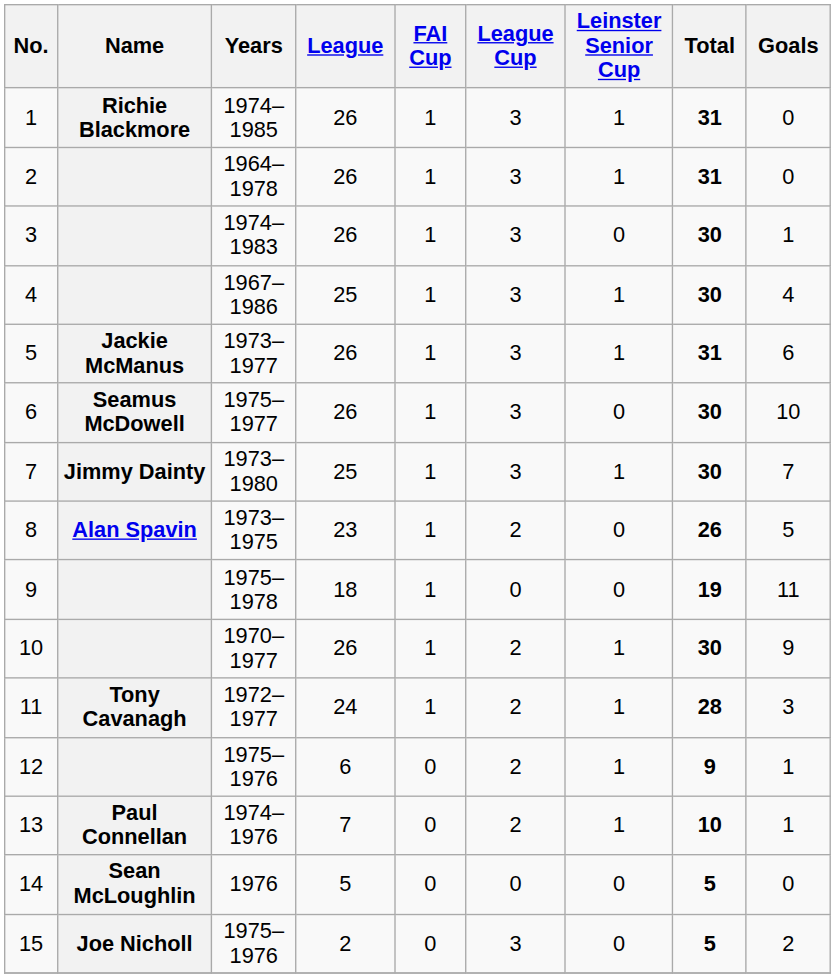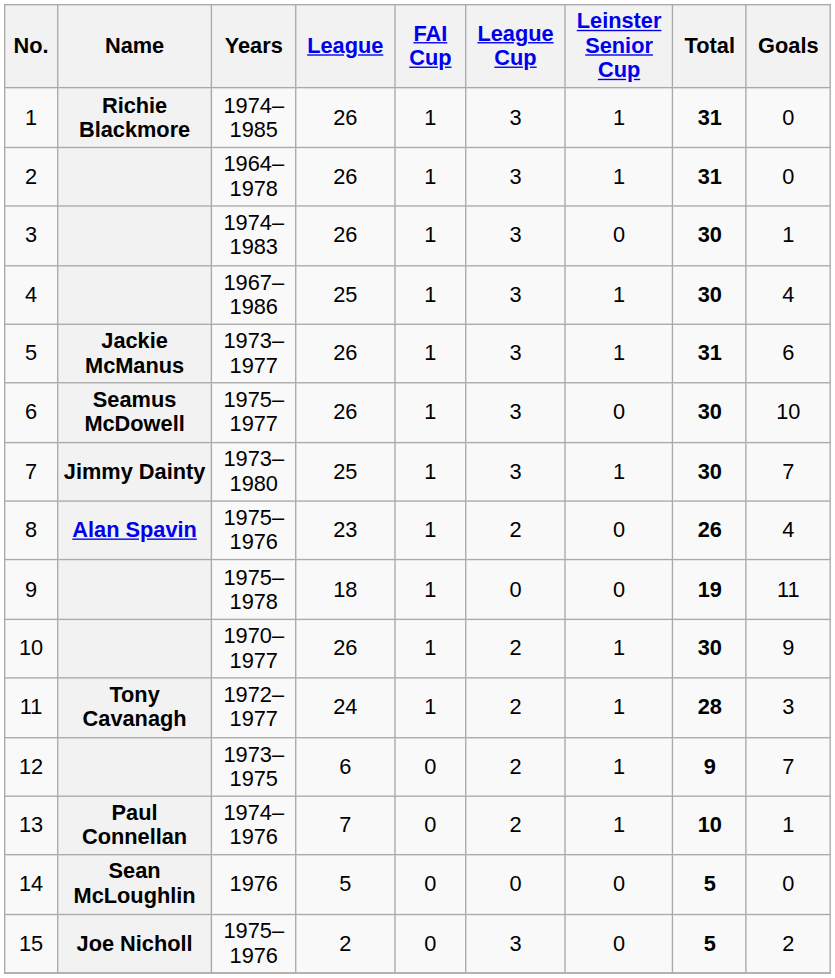8 | Years: 1973–1975 -> 1975–1976
8 | Goals: 5 -> 4
12 | Years: 1975–1976 -> 1973–1975
12 | Goals: 1 -> 7
